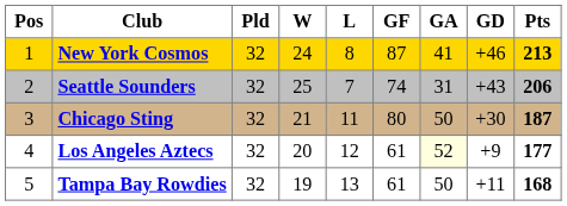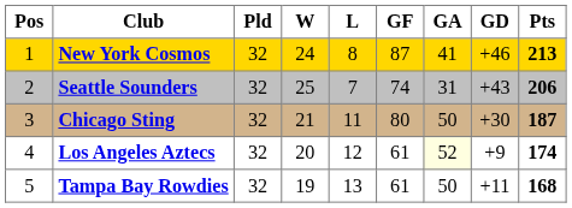Los Angeles Aztecs | Pts: 177 -> 174
